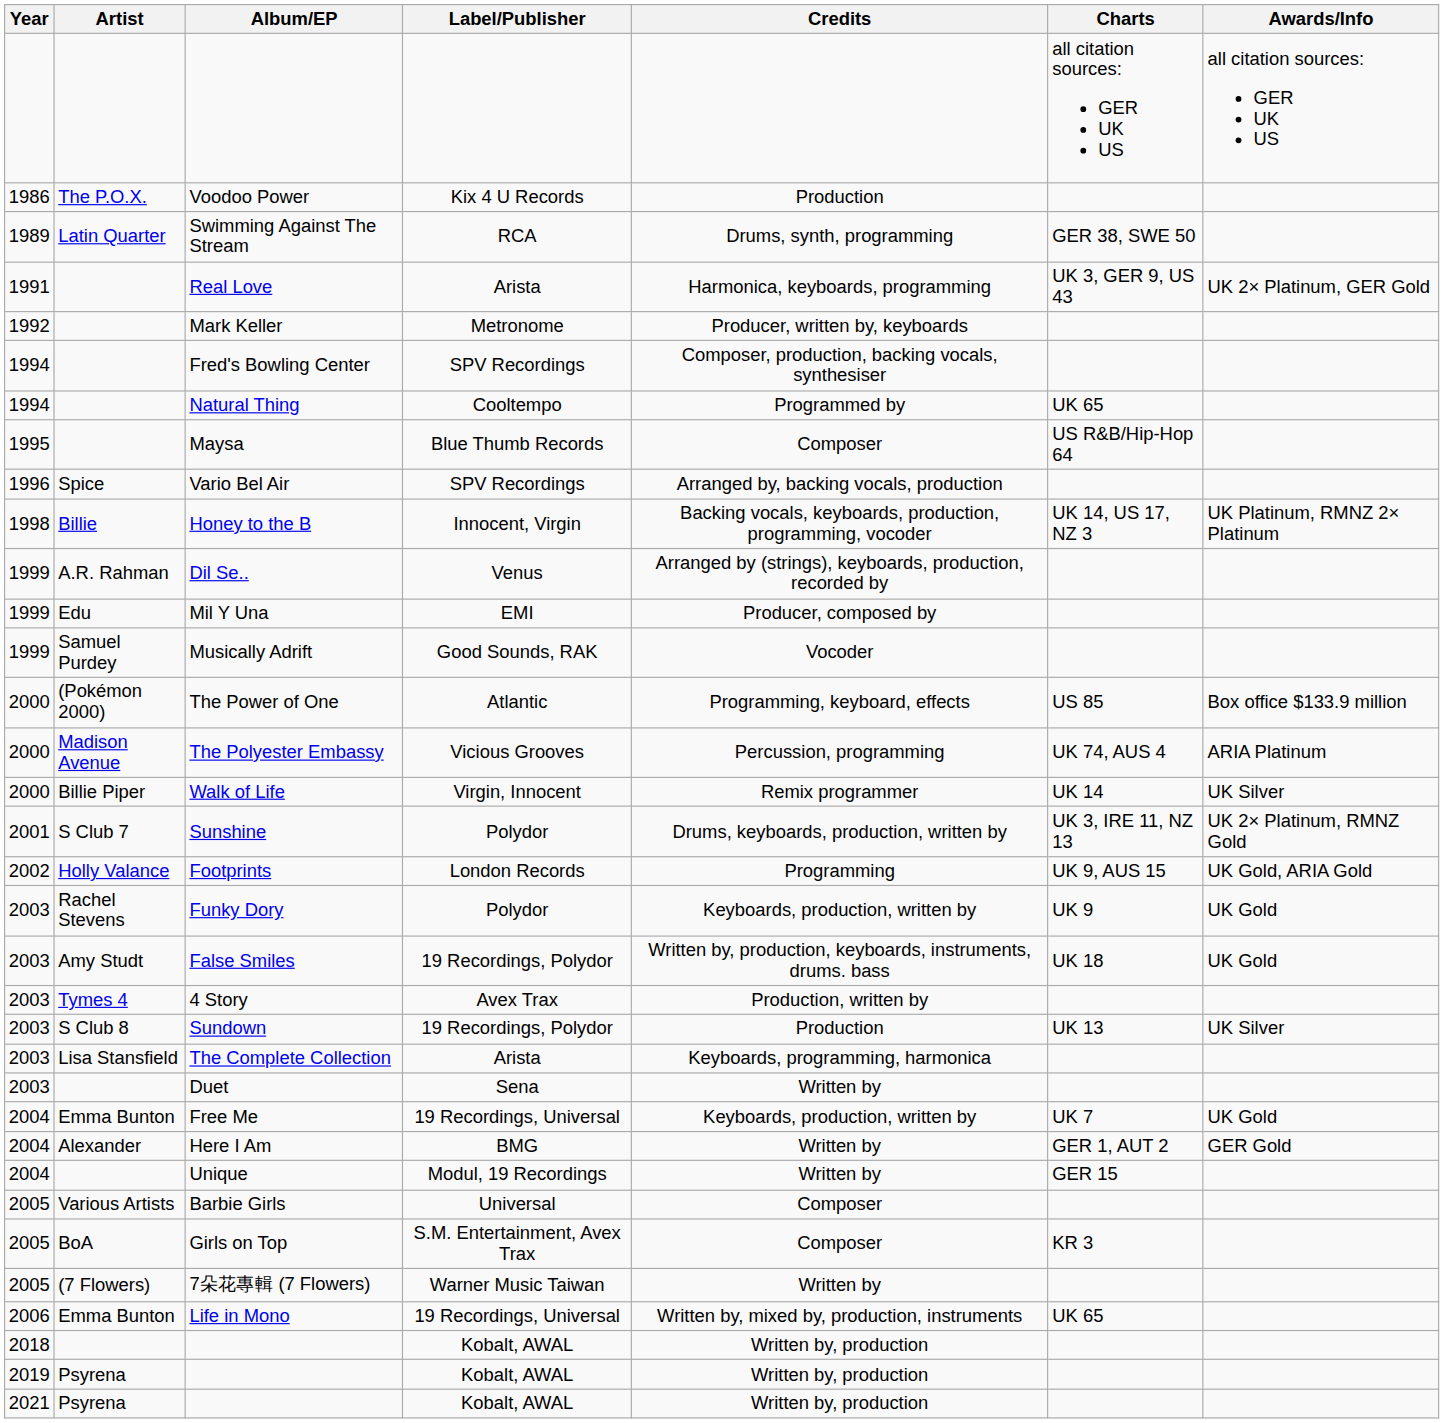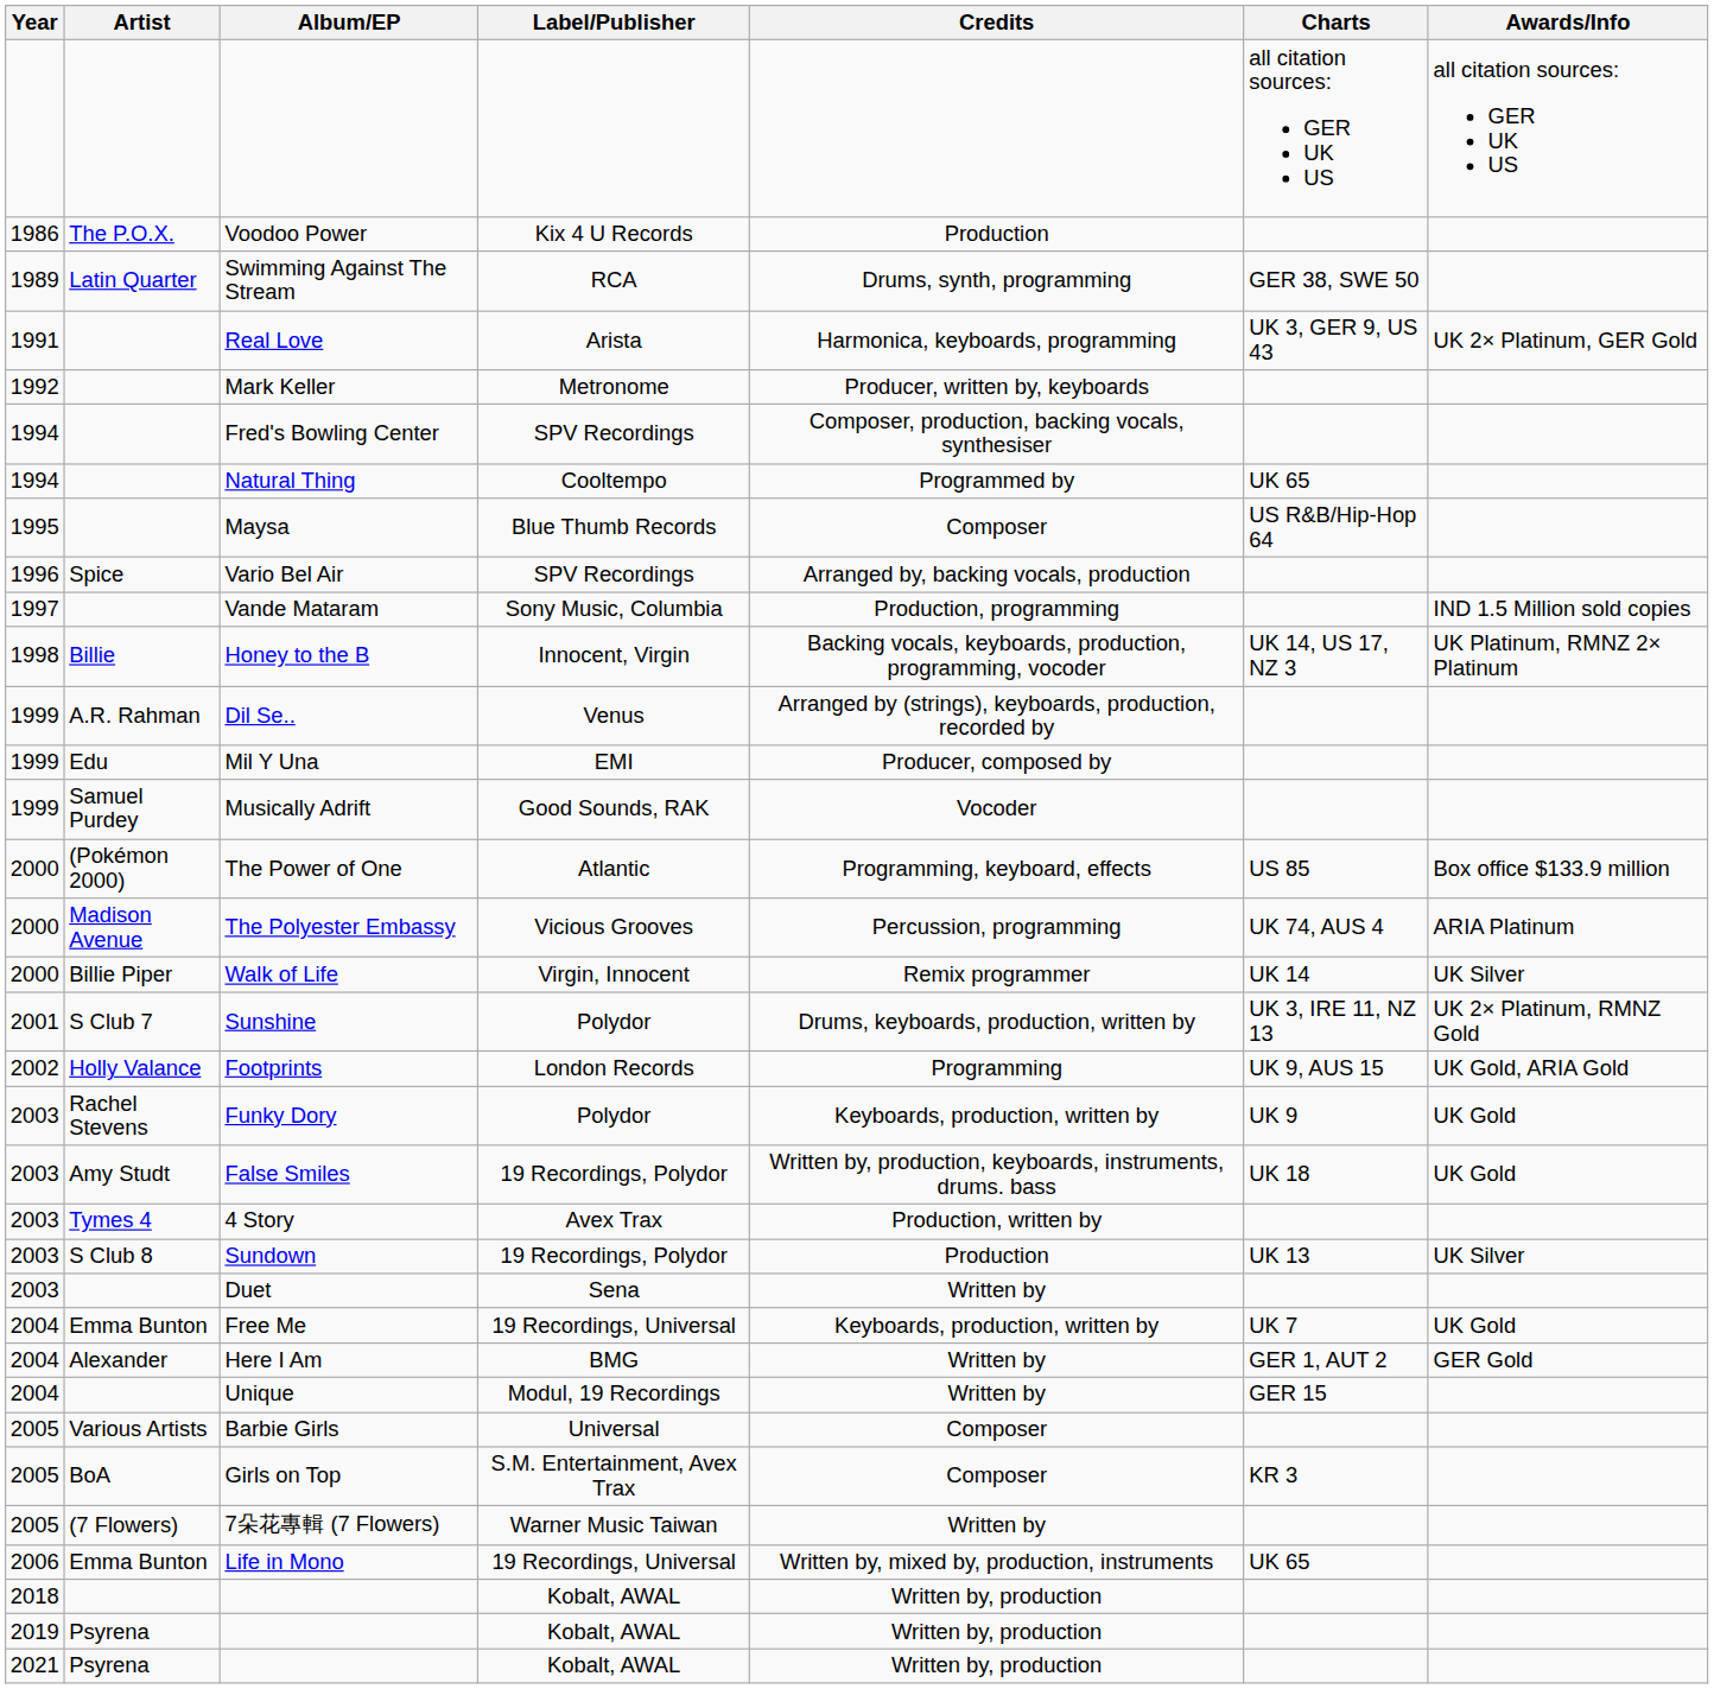+ row: 1997 | Vande Mataram | Sony Music, Columbia | Production, programming | IND 1.5 Million sold copies
- row: 2003 | Lisa Stansfield | The Complete Collection | Arista | Keyboards, programming, harmonica
